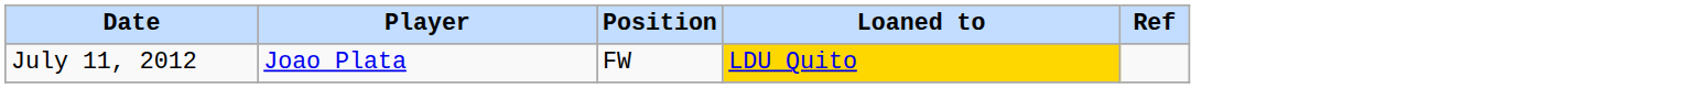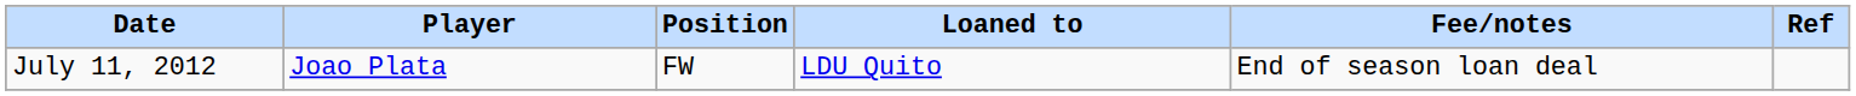+ column: Fee/notes | End of season loan deal
July 11, 2012 | Loaned to: gold background -> no background
